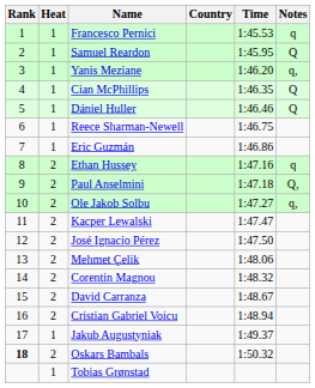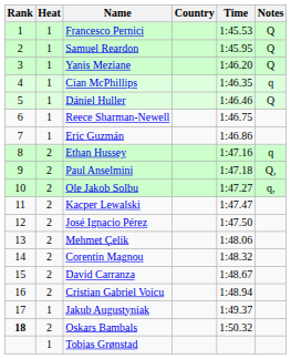Francesco Pernici | Notes: q -> Q
Yanis Meziane | Notes: q, -> Q
Cian McPhillips | Notes: Q -> q
